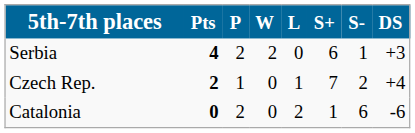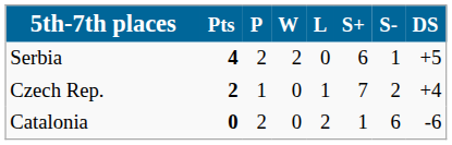Serbia | DS: +3 -> +5
